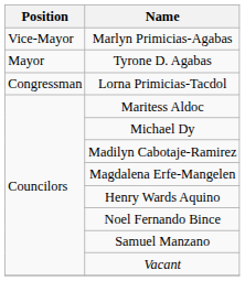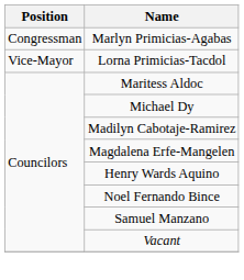Marlyn Primicias-Agabas | Position: Vice-Mayor -> Congressman
- row: Mayor | Tyrone D. Agabas
Lorna Primicias-Tacdol | Position: Congressman -> Vice-Mayor
